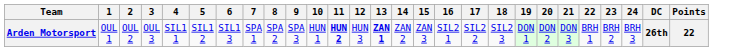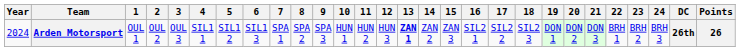+ column: Year | 2024
Arden Motorsport | 11: bold -> normal
Arden Motorsport | Points: 22 -> 26
